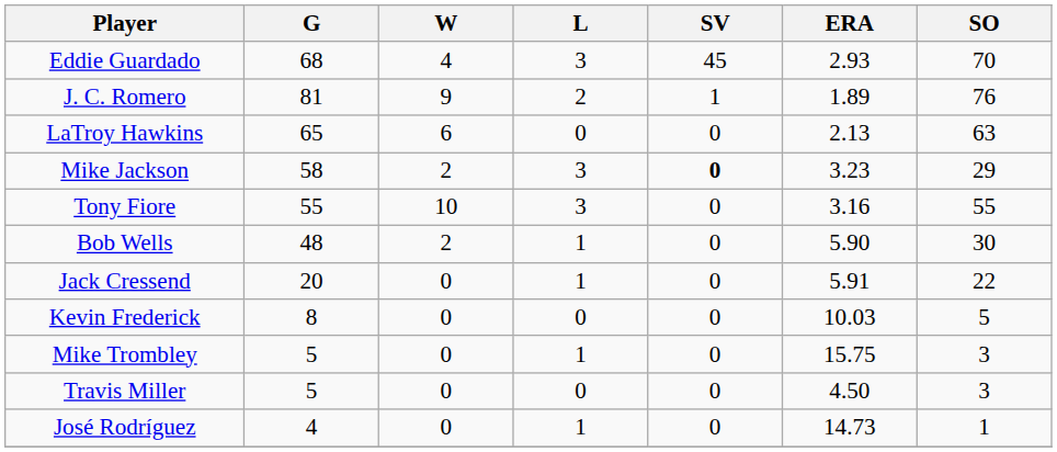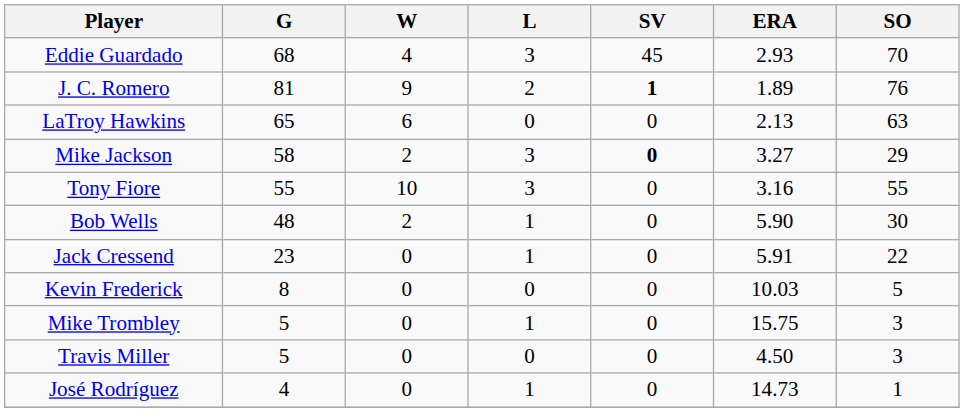J. C. Romero | SV: normal -> bold
Mike Jackson | ERA: 3.23 -> 3.27
Jack Cressend | G: 20 -> 23
